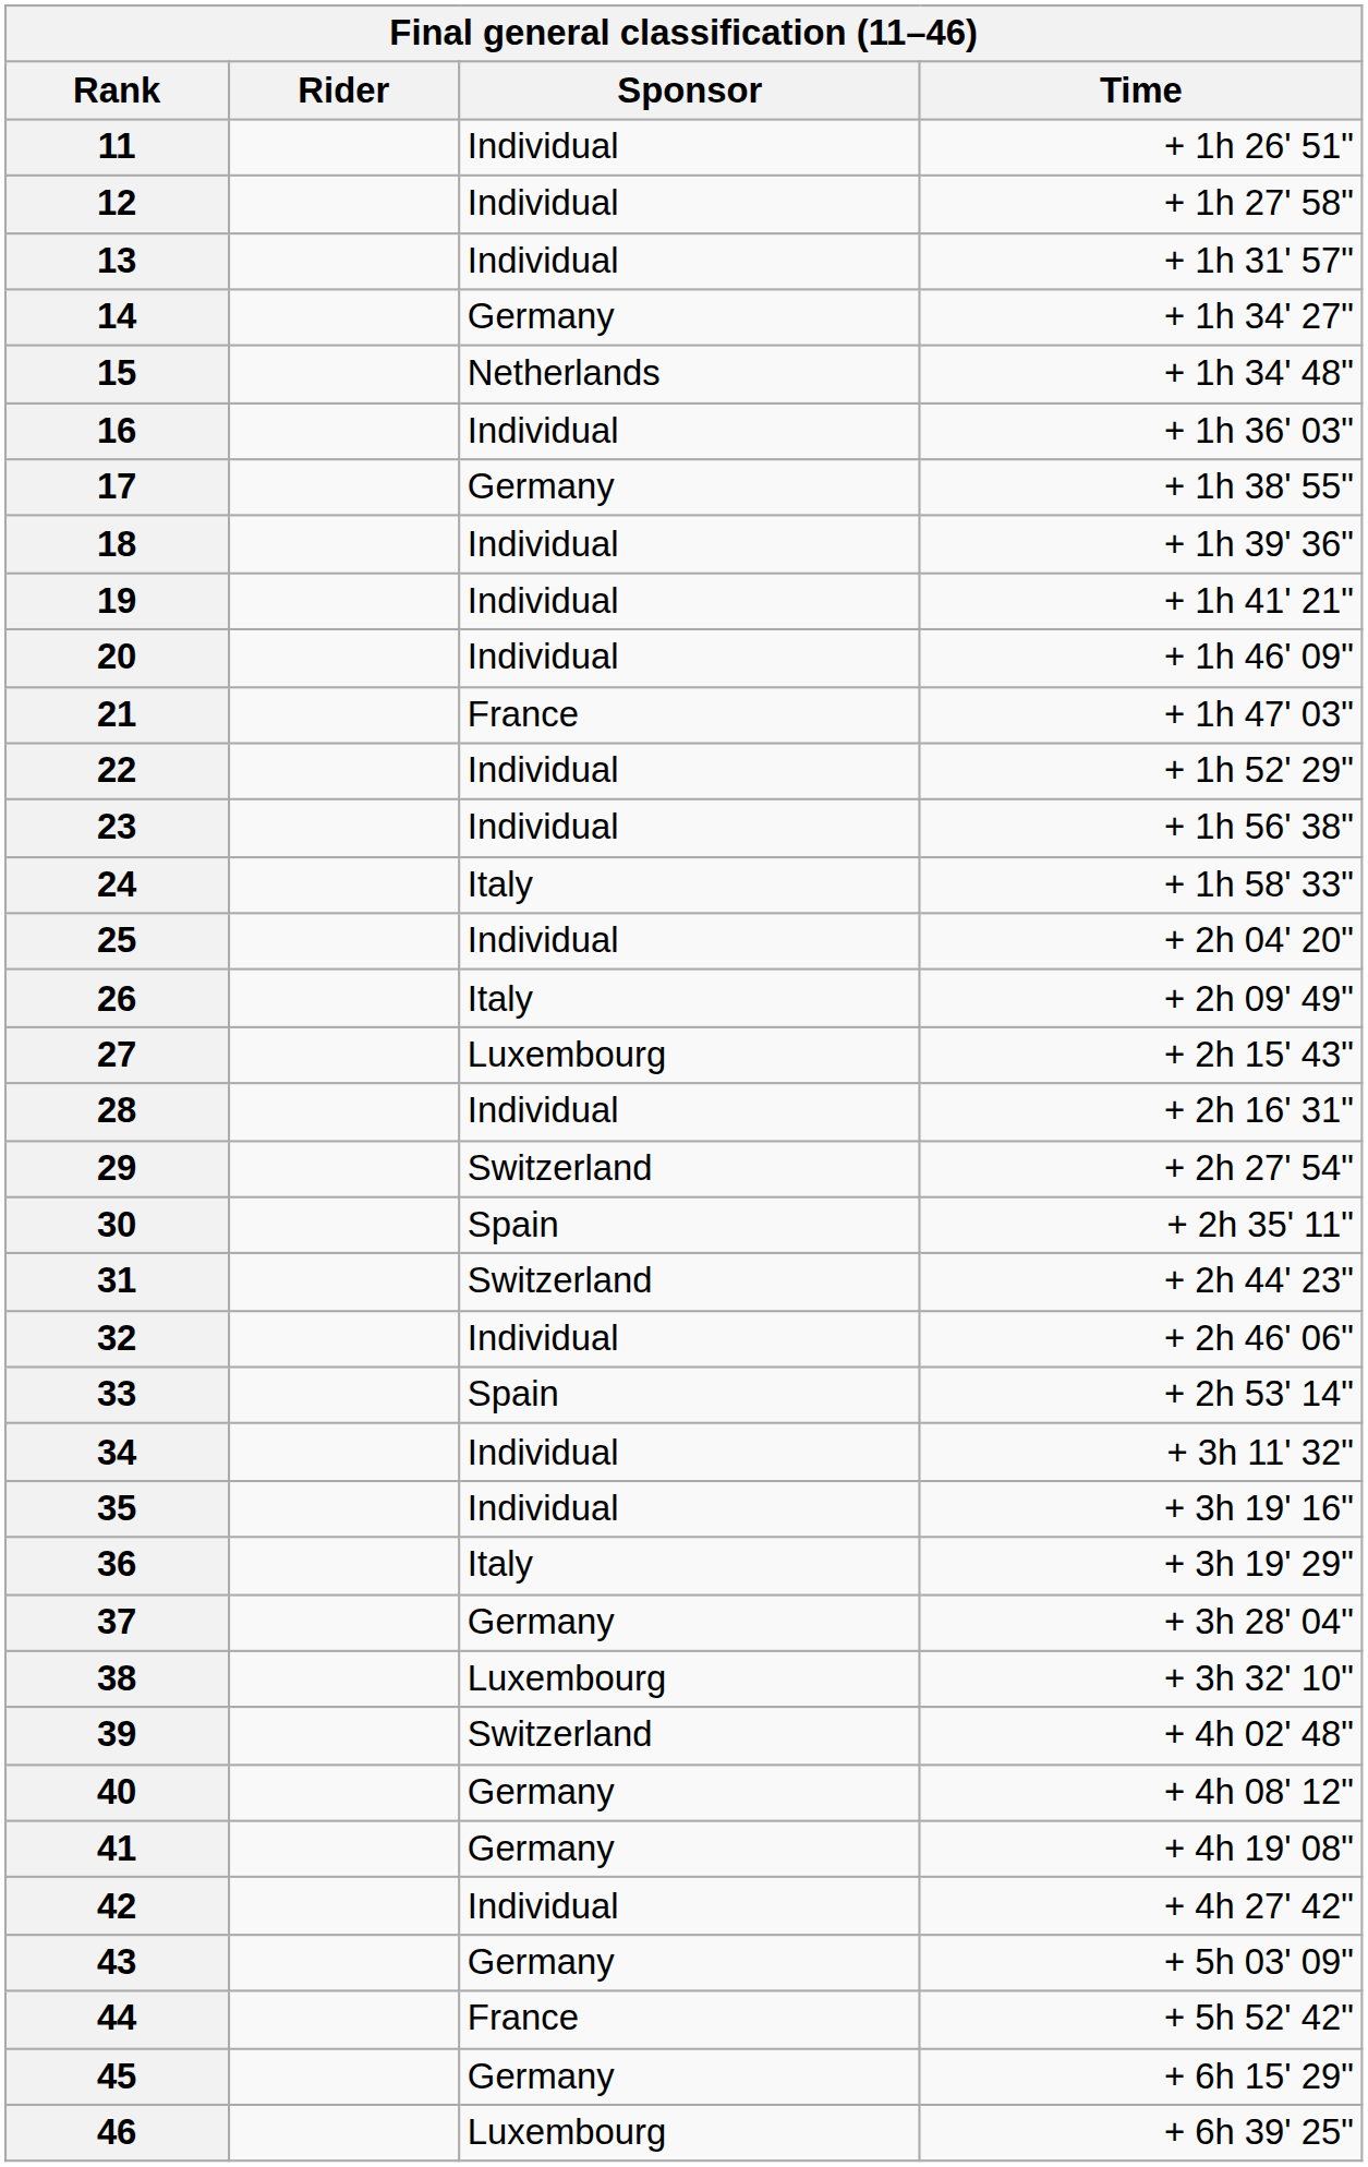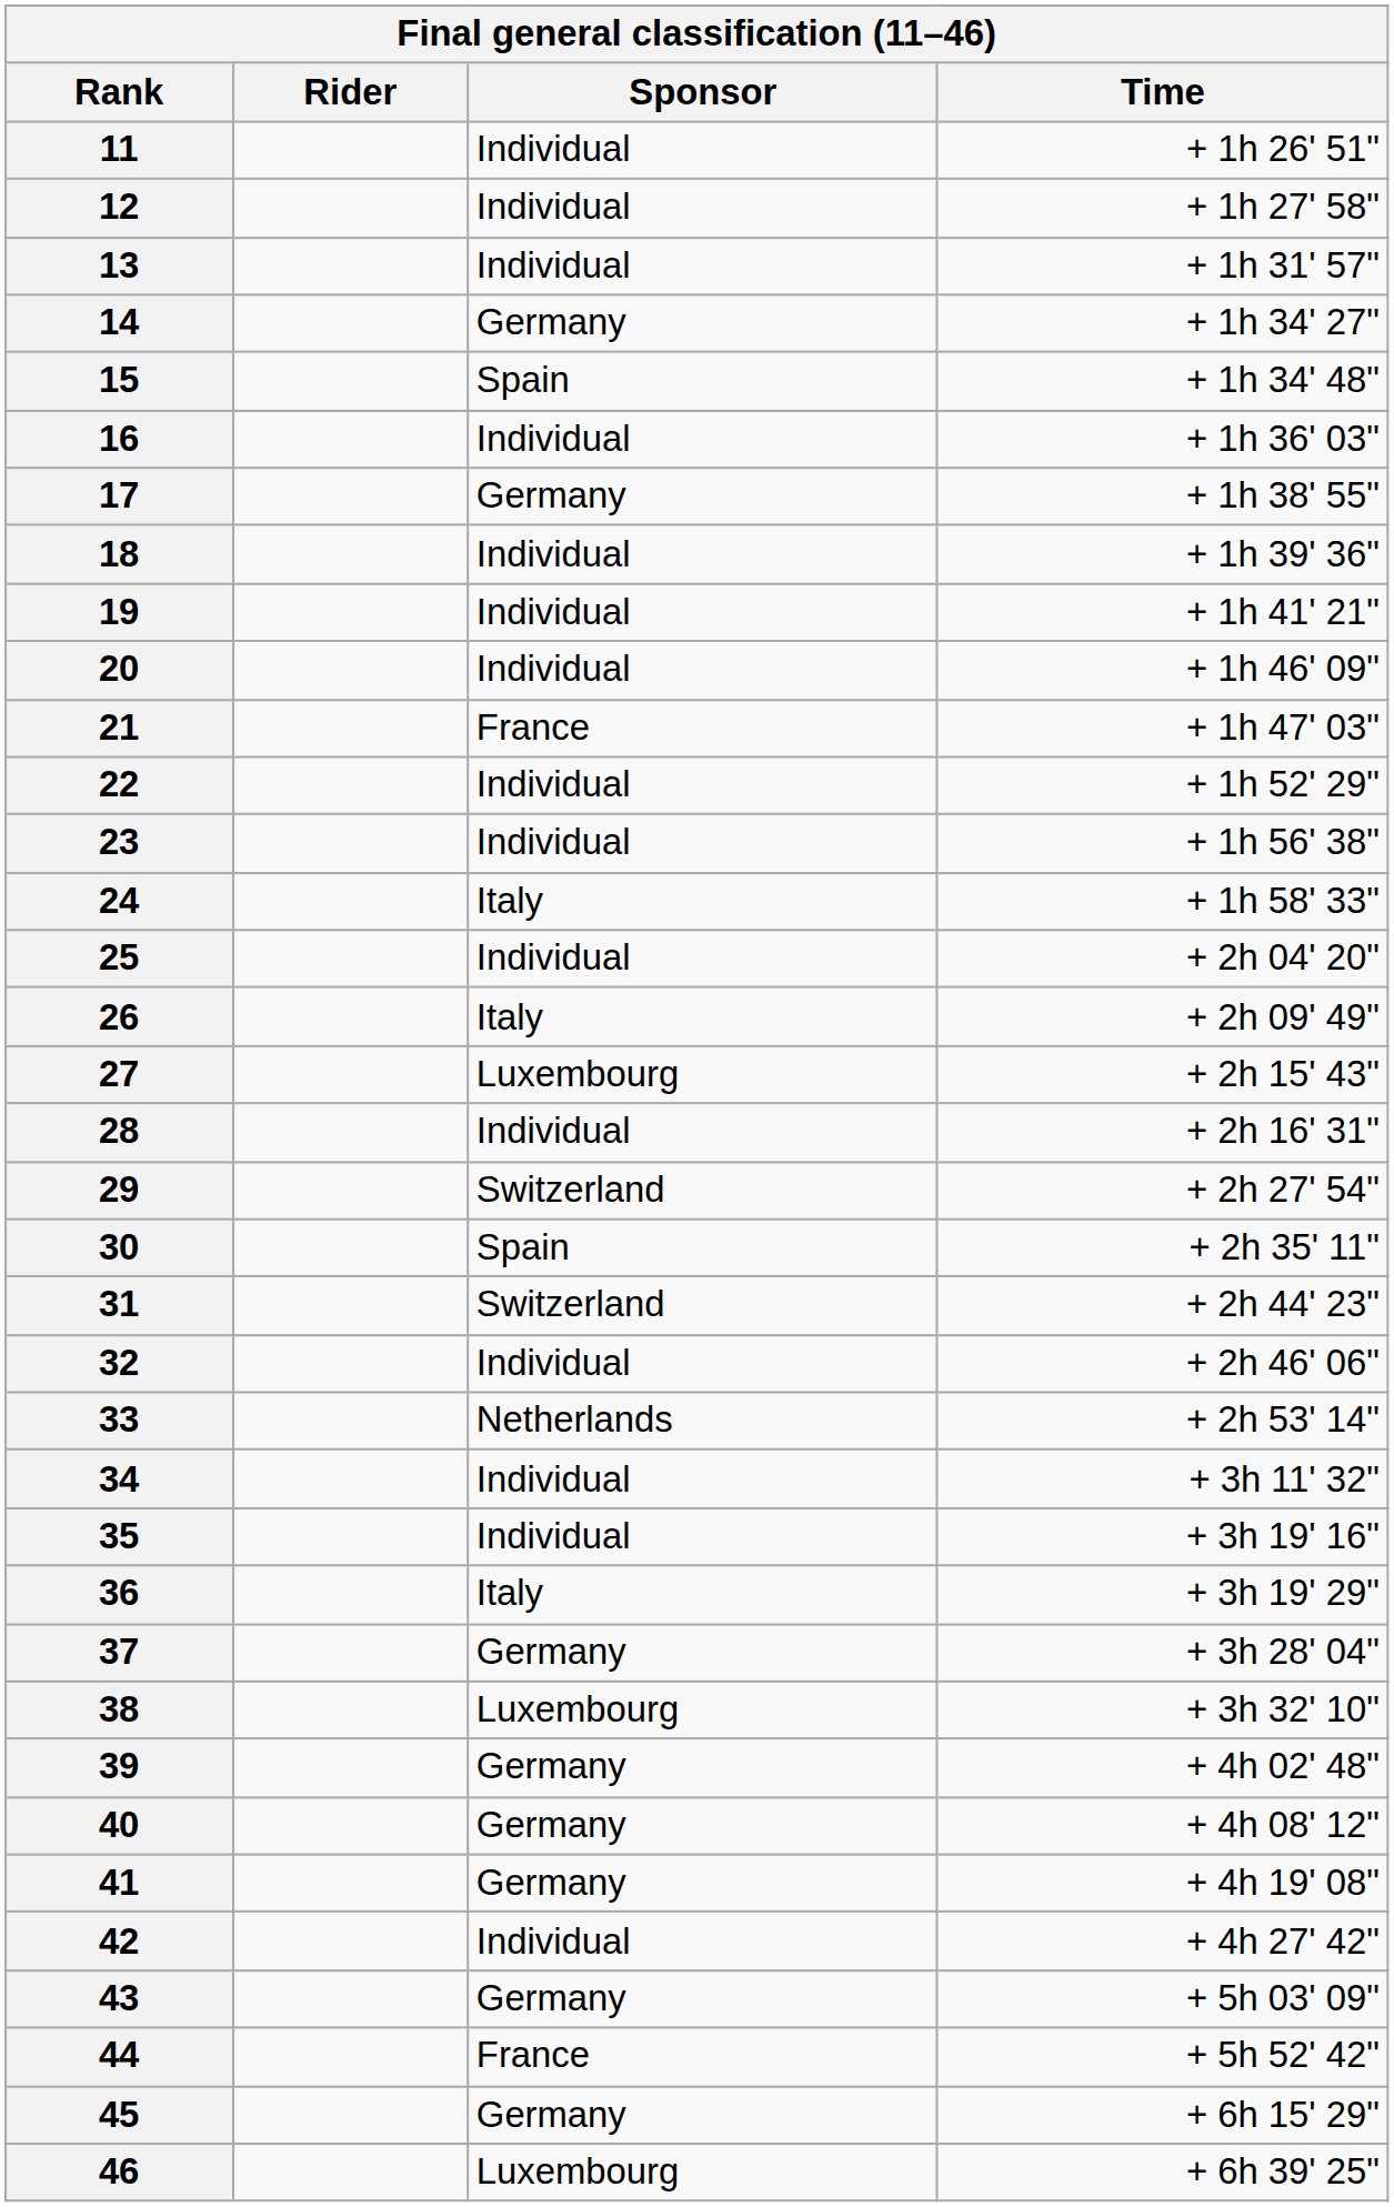15 | Sponsor: Netherlands -> Spain
33 | Sponsor: Spain -> Netherlands
39 | Sponsor: Switzerland -> Germany
